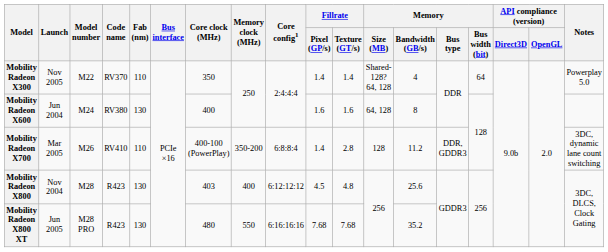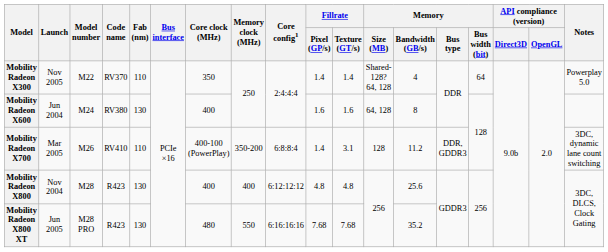Mobility Radeon X700 | Fillrate / Texture (GT/s): 2.8 -> 3.1
Mobility Radeon X800 | Core clock (MHz): 403 -> 400
Mobility Radeon X800 | Fillrate / Pixel (GP/s): 4.5 -> 4.8
